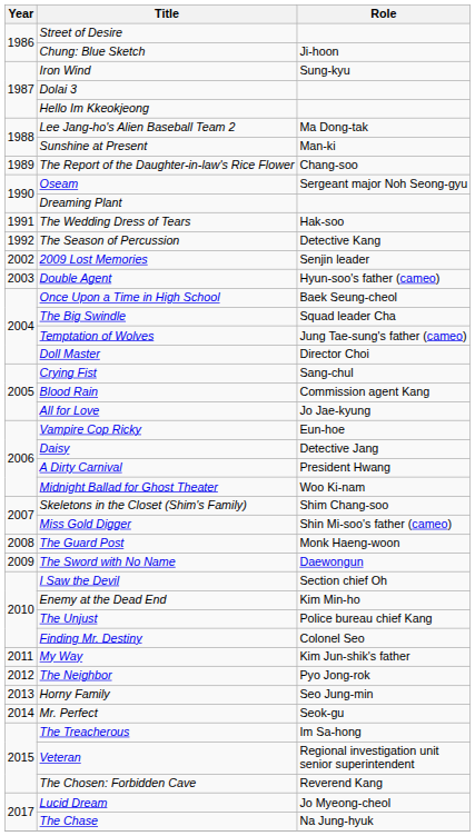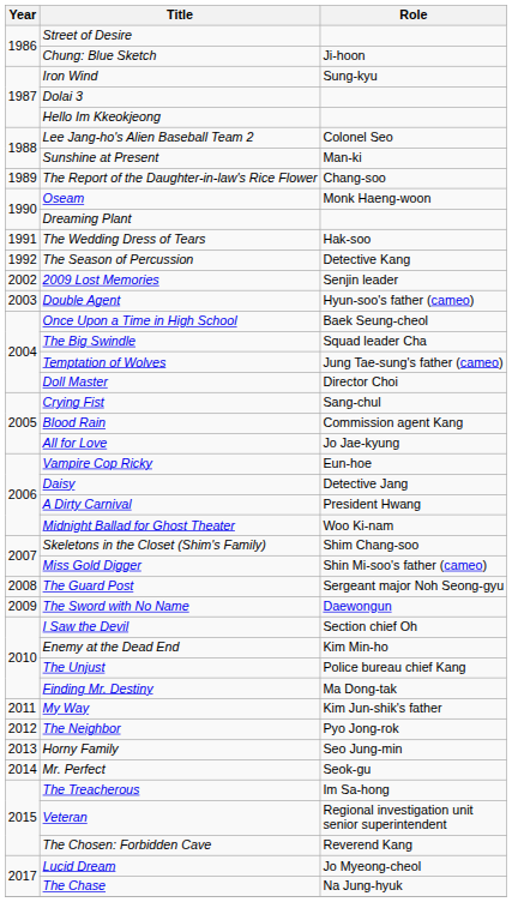Lee Jang-ho's Alien Baseball Team 2 | Role: Ma Dong-tak -> Colonel Seo
Oseam | Role: Sergeant major Noh Seong-gyu -> Monk Haeng-woon
The Guard Post | Role: Monk Haeng-woon -> Sergeant major Noh Seong-gyu
Finding Mr. Destiny | Role: Colonel Seo -> Ma Dong-tak
